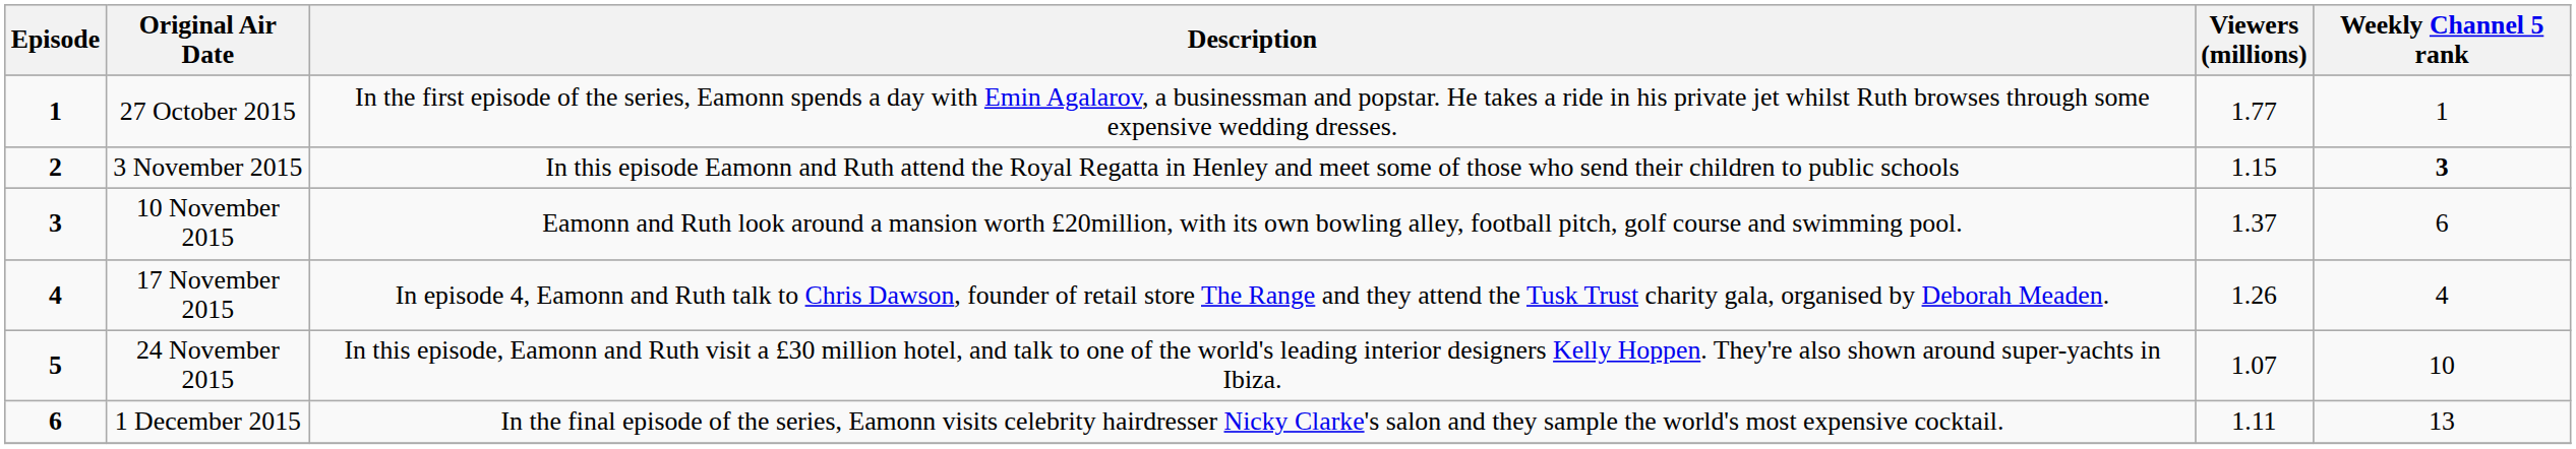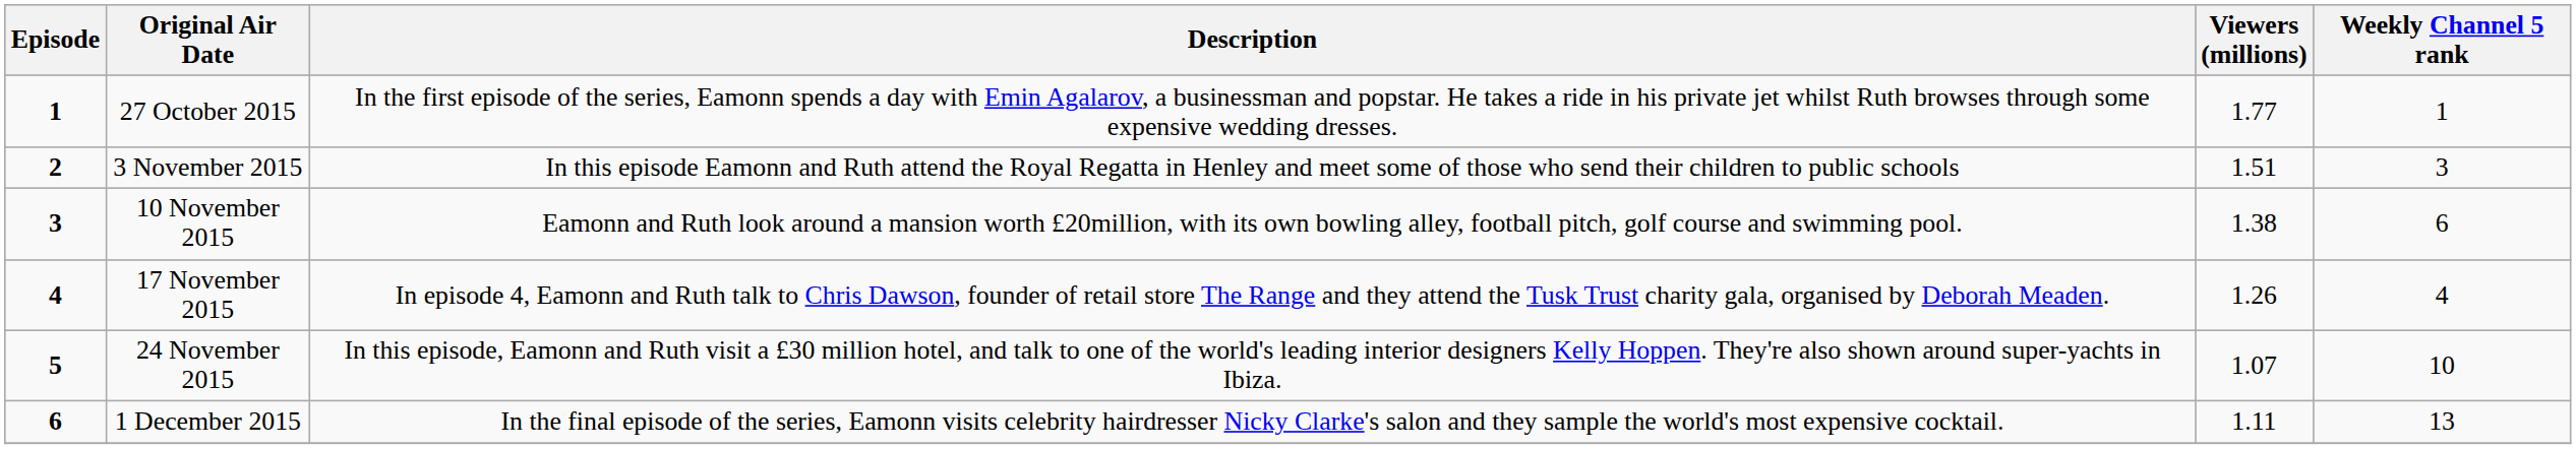3 November 2015 | Viewers (millions): 1.15 -> 1.51
3 November 2015 | Weekly Channel 5 rank: bold -> normal
10 November 2015 | Viewers (millions): 1.37 -> 1.38
